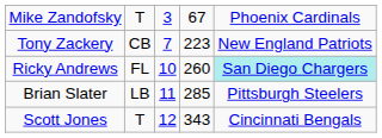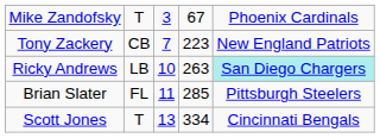Ricky Andrews | column 2: FL -> LB
Ricky Andrews | column 4: 260 -> 263
Brian Slater | column 2: LB -> FL
Scott Jones | column 3: 12 -> 13
Scott Jones | column 4: 343 -> 334
